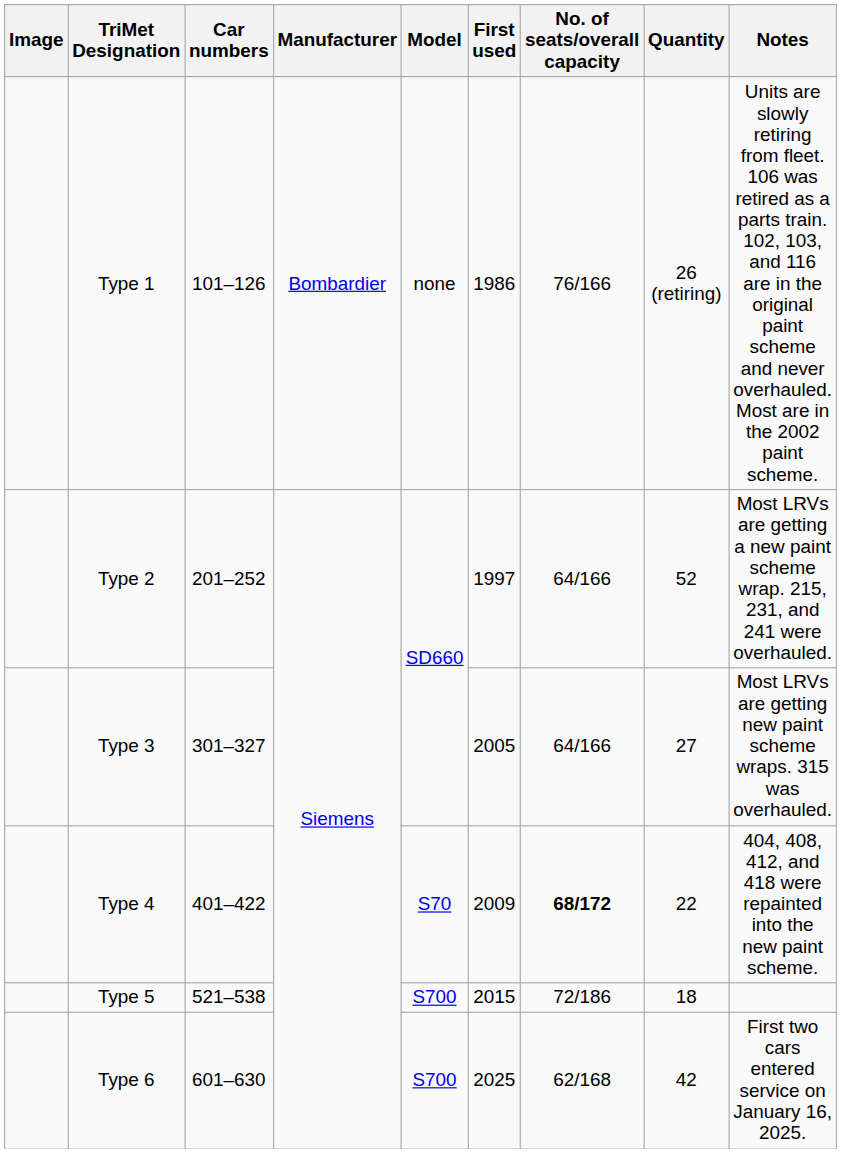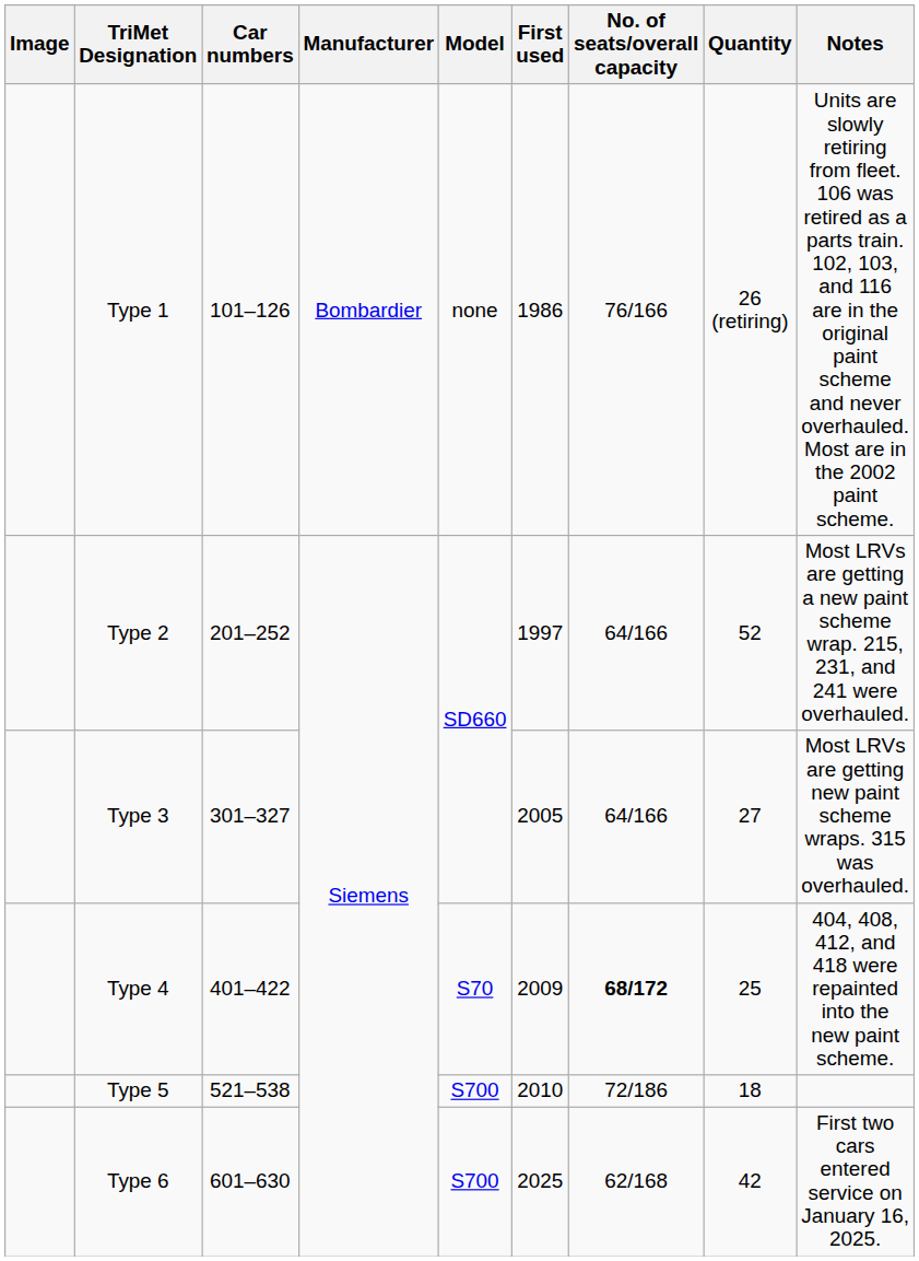Type 4 | Quantity: 22 -> 25
Type 5 | First used: 2015 -> 2010
